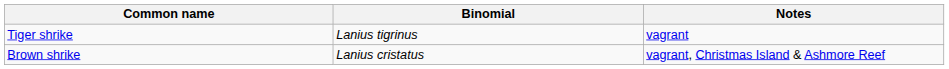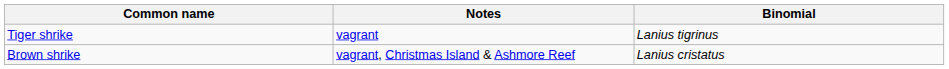columns swapped: Binomial <-> Notes
